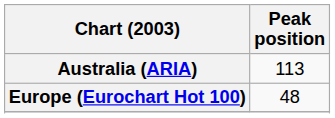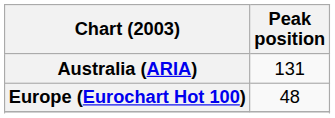Australia (ARIA) | Peak position: 113 -> 131
